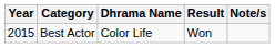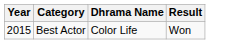- column: Note/s
